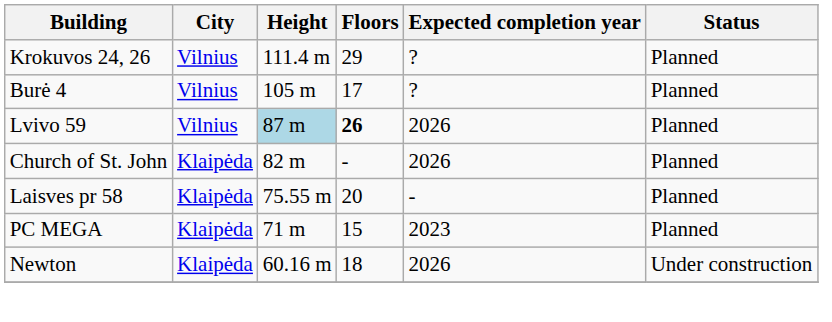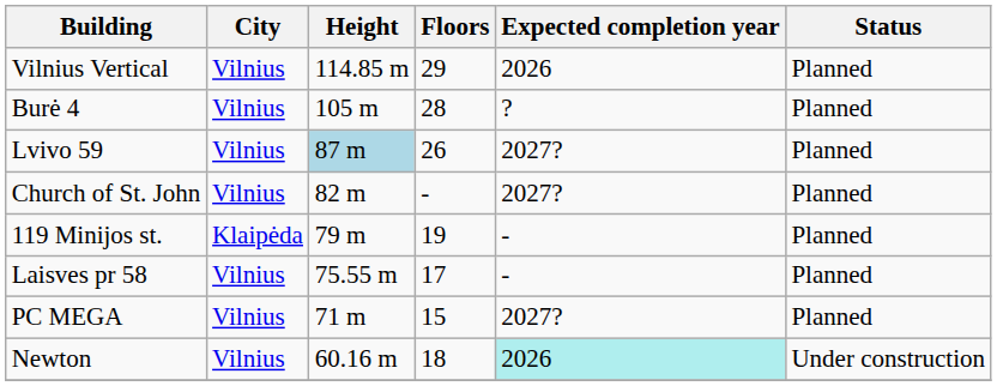+ row: Vilnius Vertical | Vilnius | 114.85 m | 29 | 2026 | Planned
- row: Krokuvos 24, 26 | Vilnius | 111.4 m | 29 | ? | Planned
Burė 4 | Floors: 17 -> 28
Lvivo 59 | Floors: bold -> normal
Lvivo 59 | Expected completion year: 2026 -> 2027?
Church of St. John | City: Klaipėda -> Vilnius
Church of St. John | Expected completion year: 2026 -> 2027?
+ row: 119 Minijos st. | Klaipėda | 79 m | 19 | - | Planned
Laisves pr 58 | City: Klaipėda -> Vilnius
Laisves pr 58 | Floors: 20 -> 17
PC MEGA | City: Klaipėda -> Vilnius
PC MEGA | Expected completion year: 2023 -> 2027?
Newton | City: Klaipėda -> Vilnius
Newton | Expected completion year: no background -> paleturquoise background
